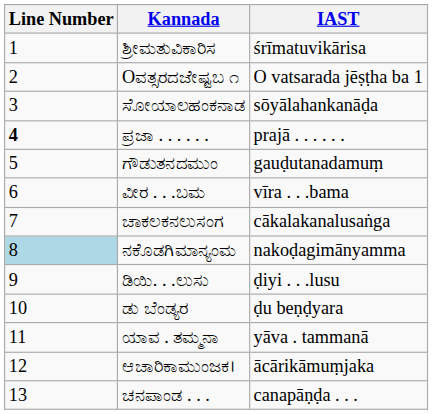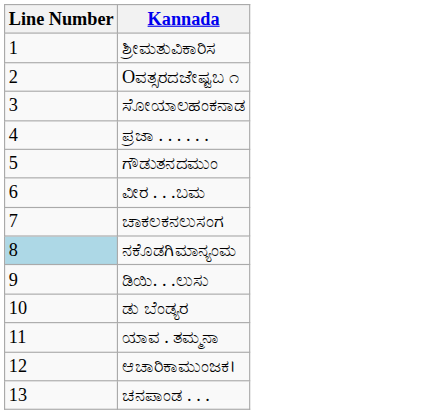- column: IAST | śrīmatuvikārisa | O vatsarada jēṣṭha ba 1 | sōyālahankanāḍa | prajā . . . . . . | gauḍutanadamuṃ | vīra . . .bama | cākalakanalusaṅga | nakoḍagimānyamma | ḍiyi . . .lusu | ḍu beṇḍyara | yāva . tammanā | ācārikāmuṃjaka | canapāṇḍa . . .
ಪ್ರಜಾ . . . . . . | Line Number: bold -> normal
